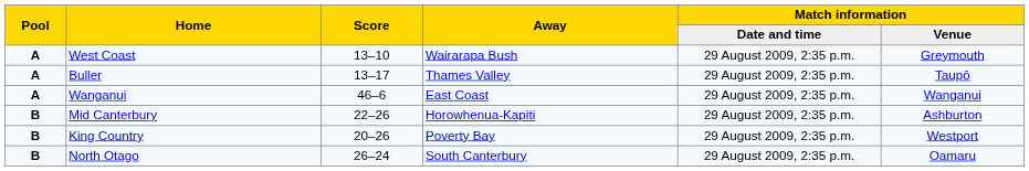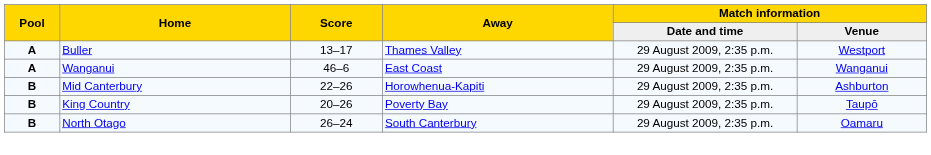- row: A | West Coast | 13–10 | Wairarapa Bush | 29 August 2009, 2:35 p.m. | Greymouth
Buller | Match information / Venue: Taupō -> Westport
King Country | Match information / Venue: Westport -> Taupō
